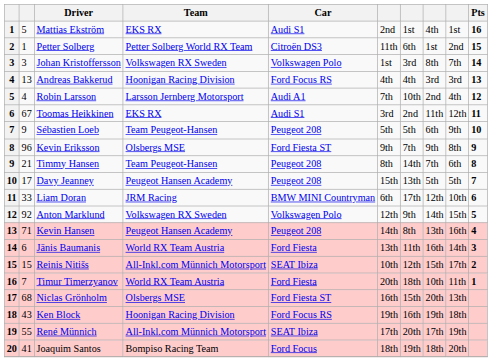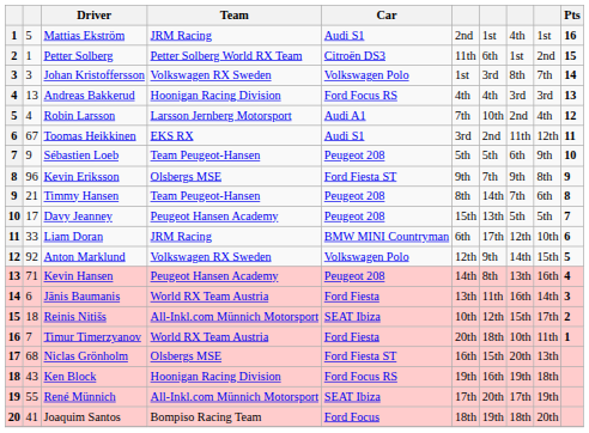Mattias Ekström | Team: EKS RX -> JRM Racing
Reinis Nitišs | column 2: 15 -> 18
